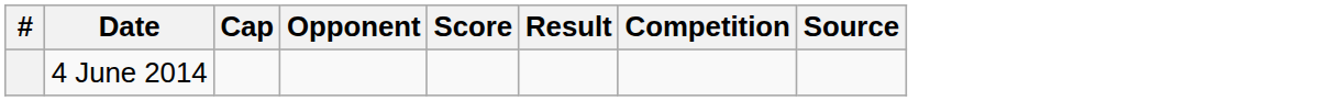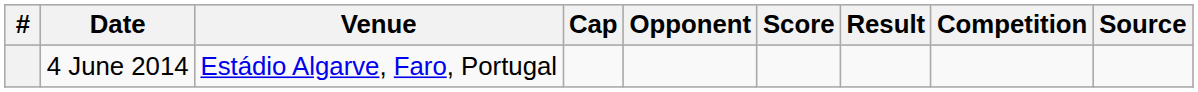+ column: Venue | Estádio Algarve, Faro, Portugal
